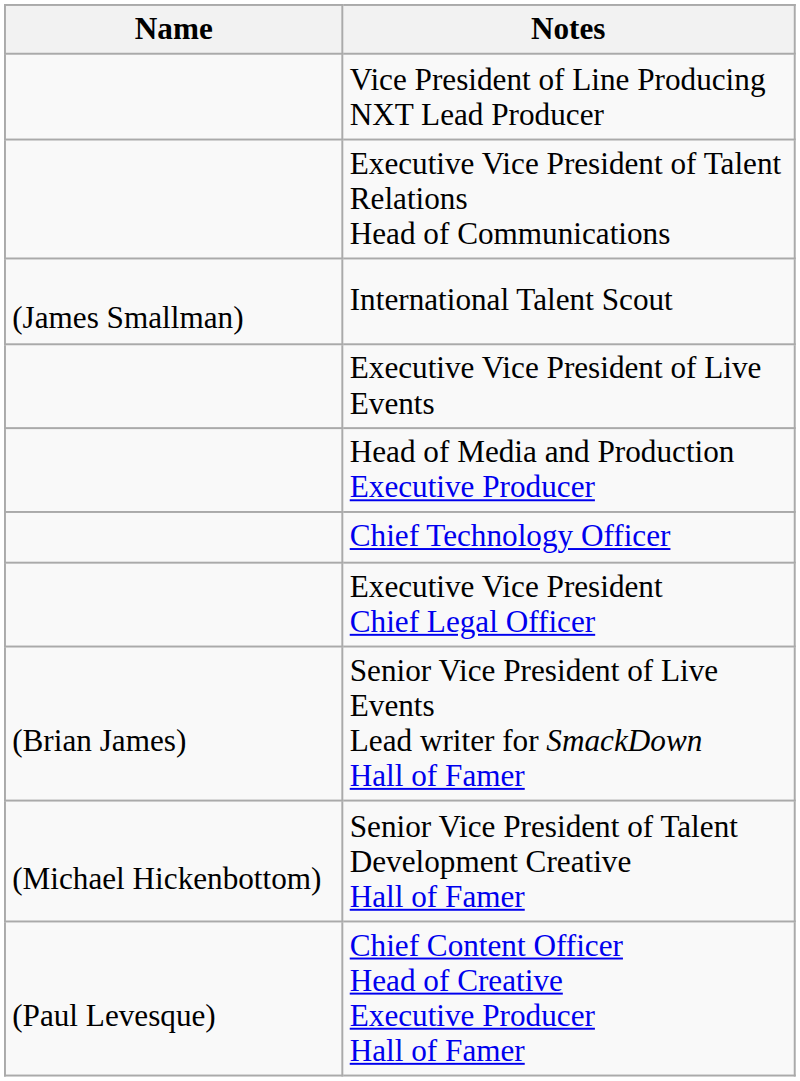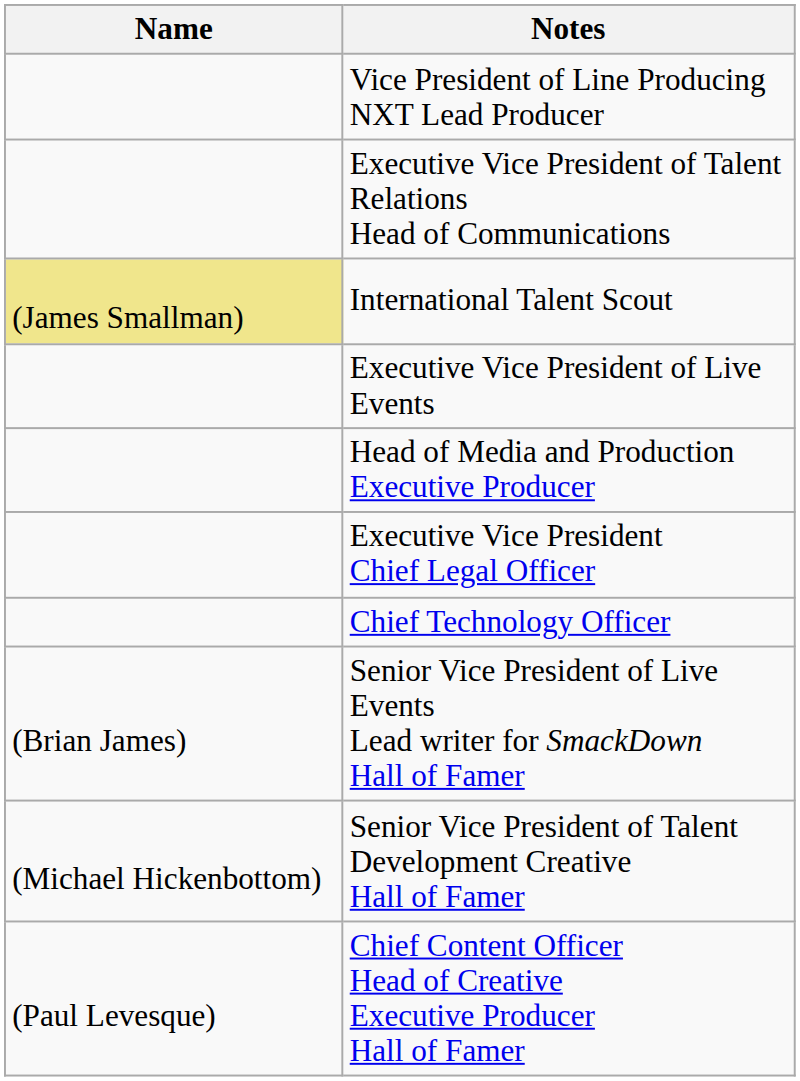International Talent Scout | Name: no background -> khaki background
rows swapped: Executive Vice President Chief Legal Officer <-> Chief Technology Officer
